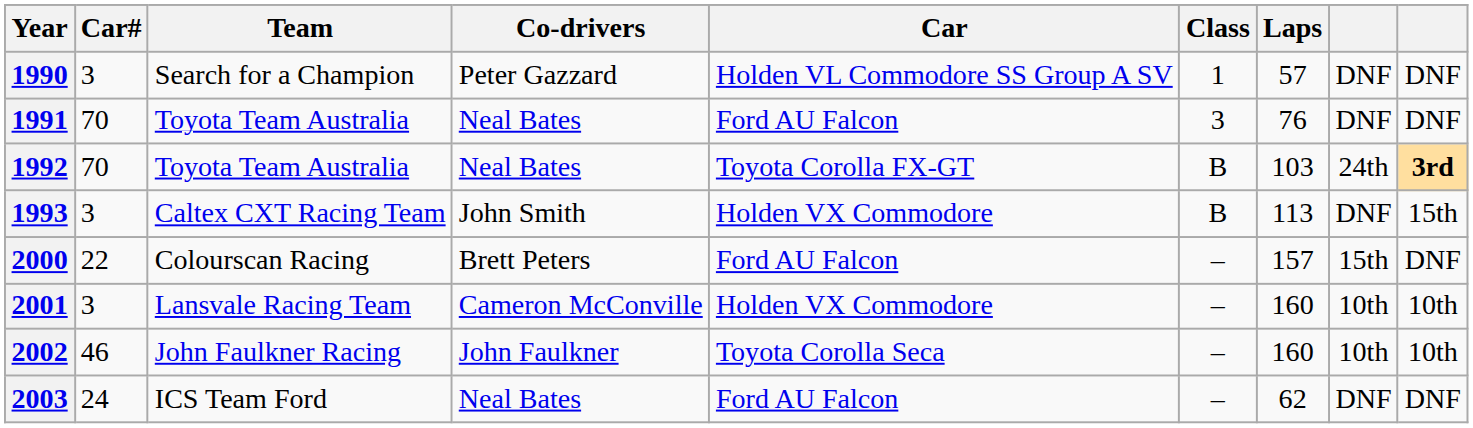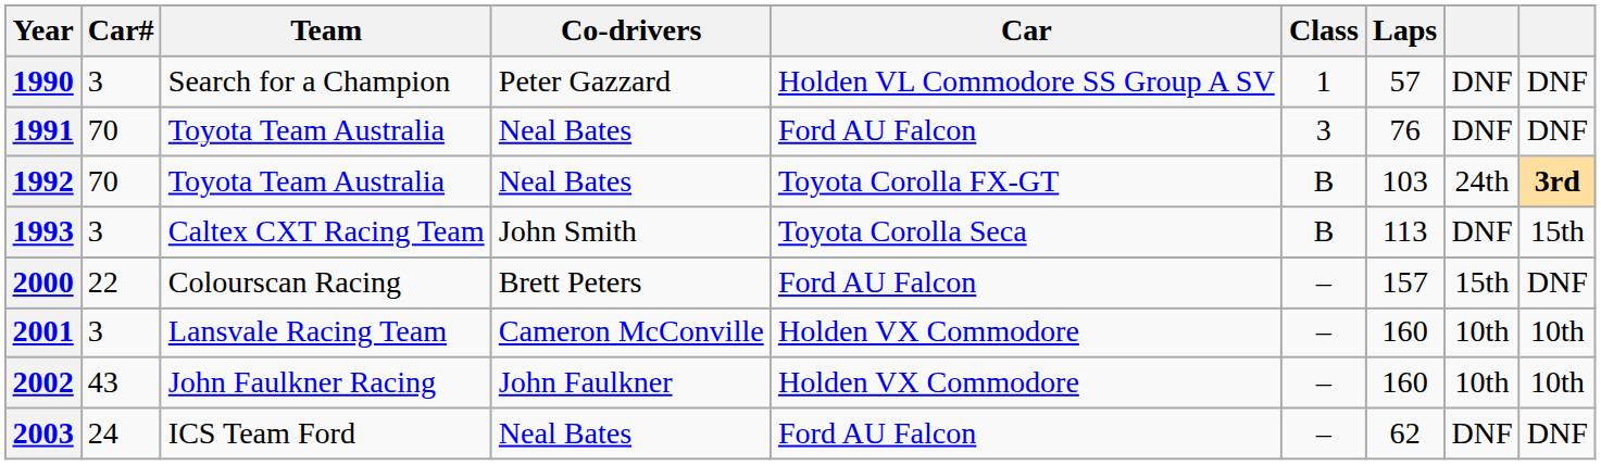1993 | Car: Holden VX Commodore -> Toyota Corolla Seca
2002 | Car#: 46 -> 43
2002 | Car: Toyota Corolla Seca -> Holden VX Commodore
